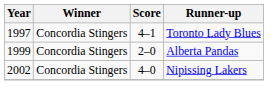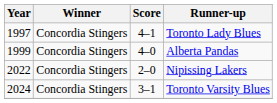Alberta Pandas | Score: 2–0 -> 4–0
Nipissing Lakers | Year: 2002 -> 2022
Nipissing Lakers | Score: 4–0 -> 2–0
+ row: 2024 | Concordia Stingers | 3–1 | Toronto Varsity Blues
